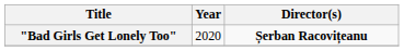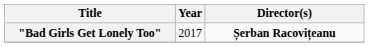"Bad Girls Get Lonely Too" | Year: 2020 -> 2017
